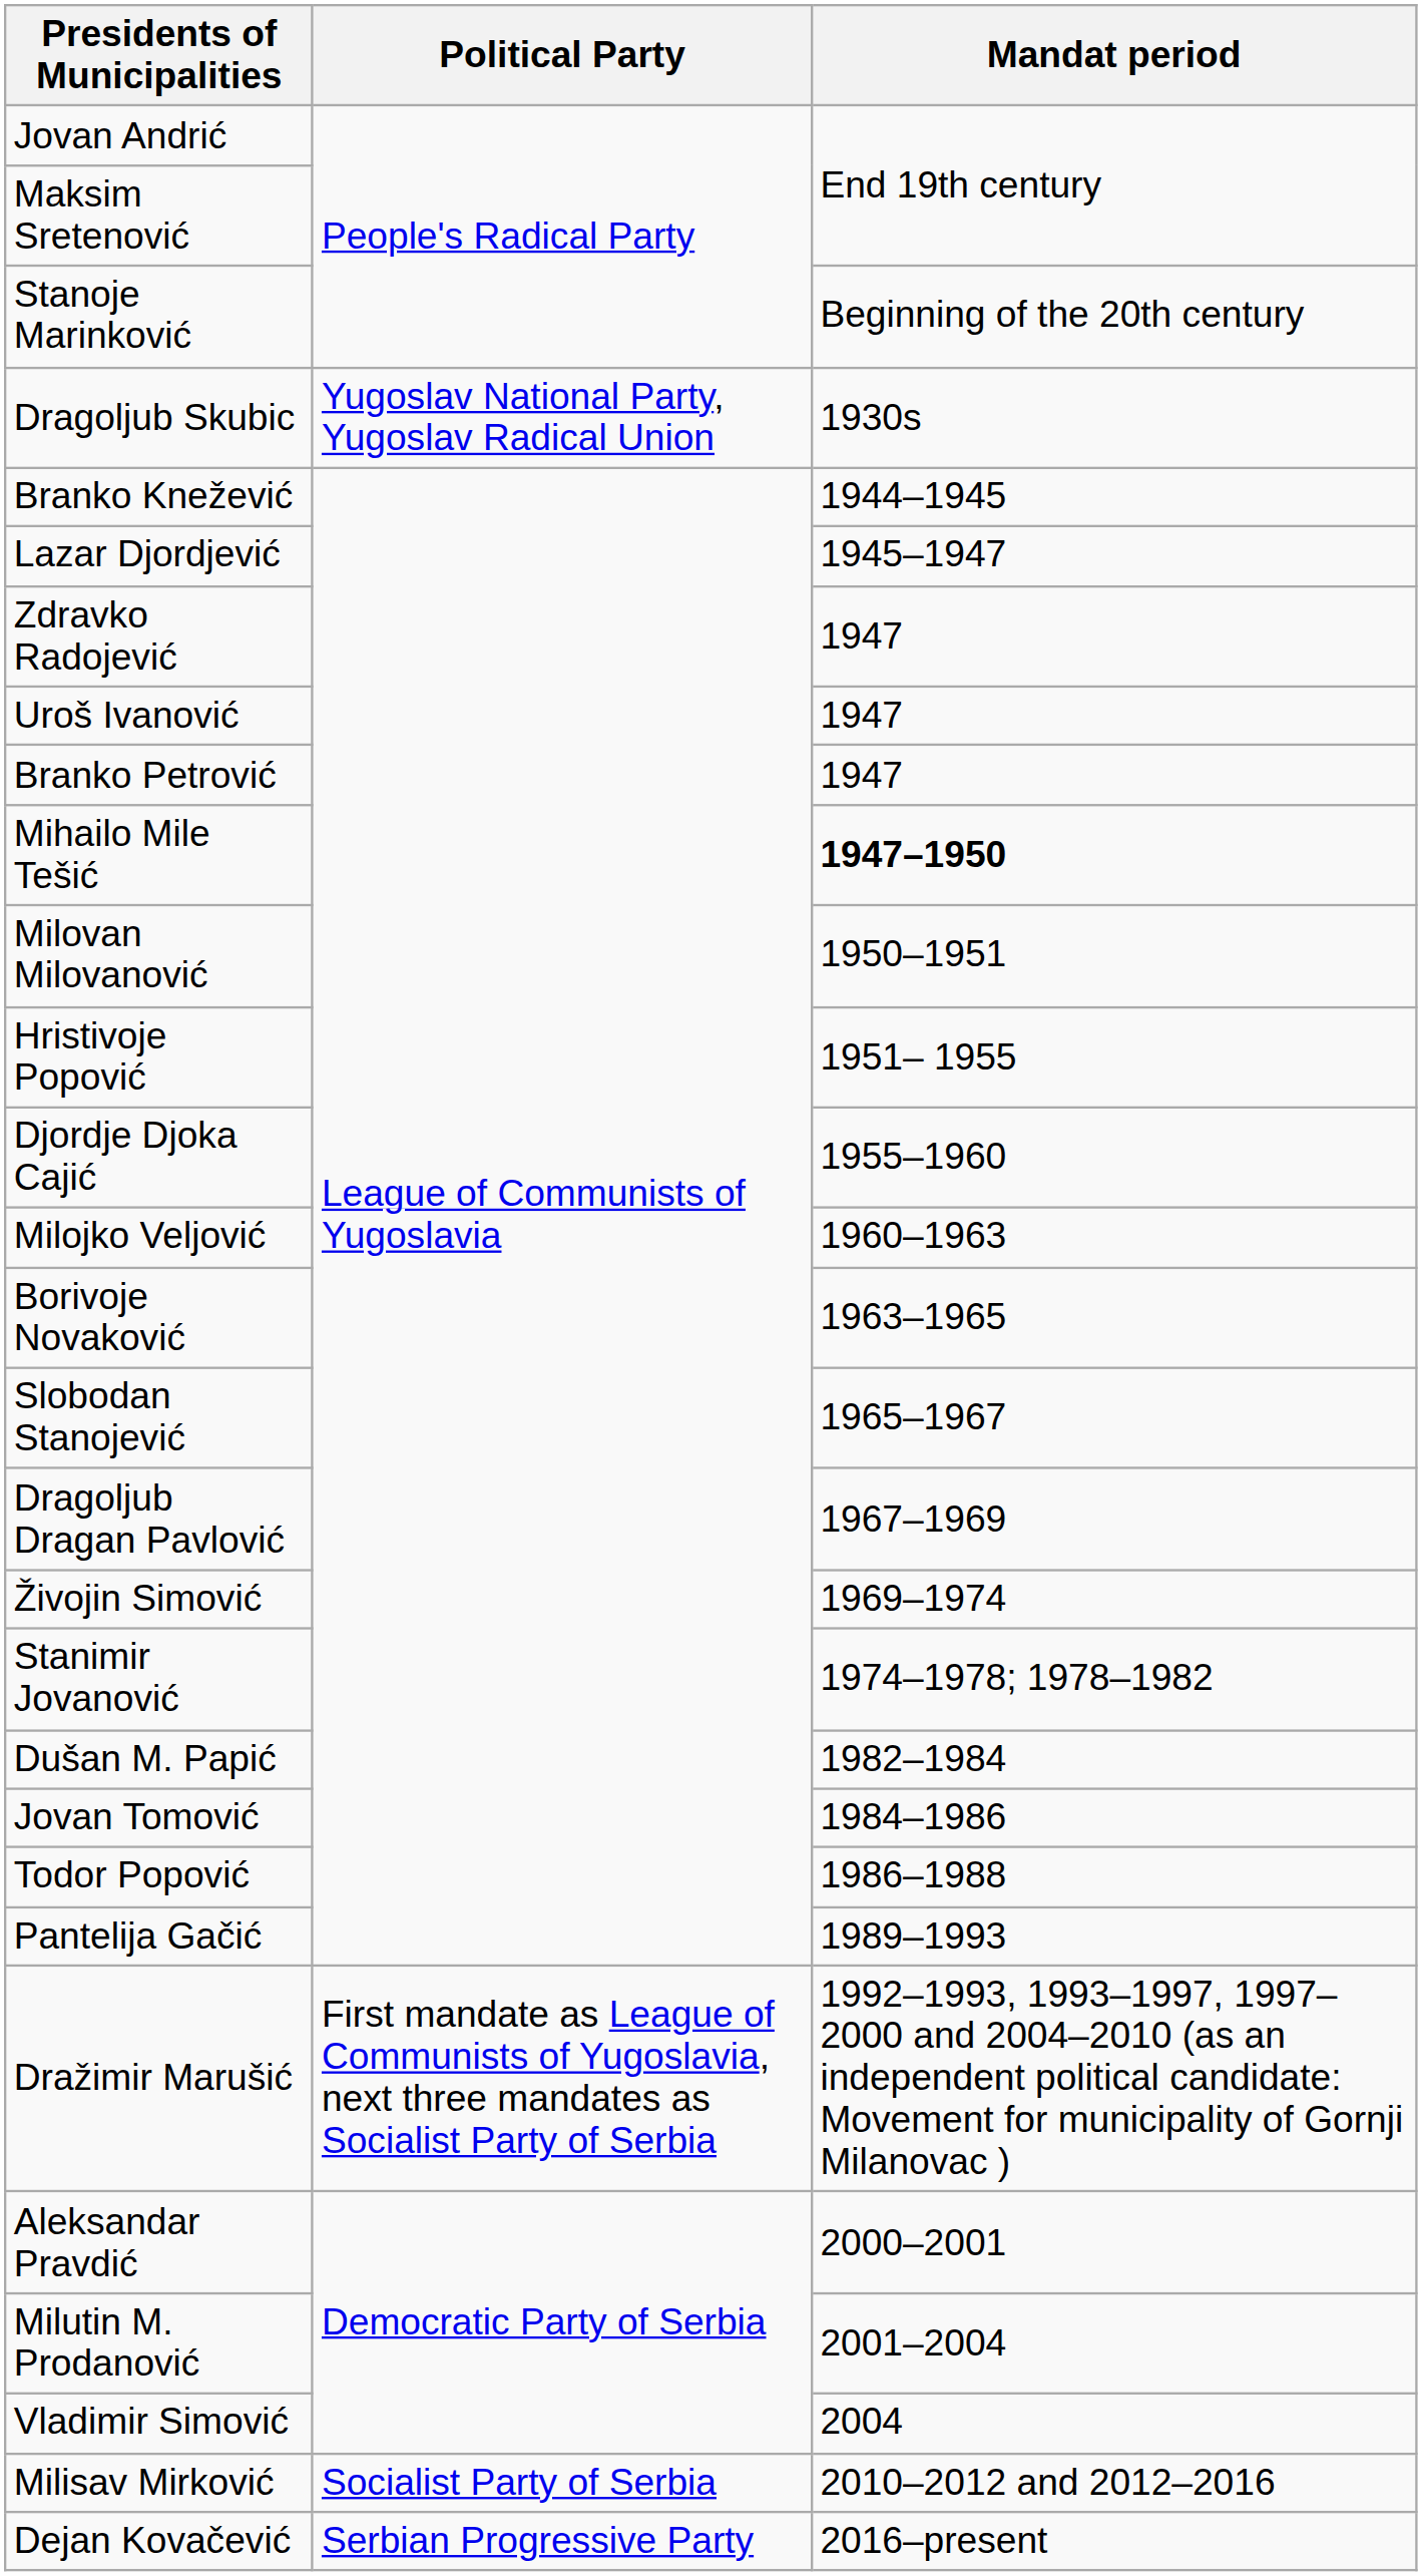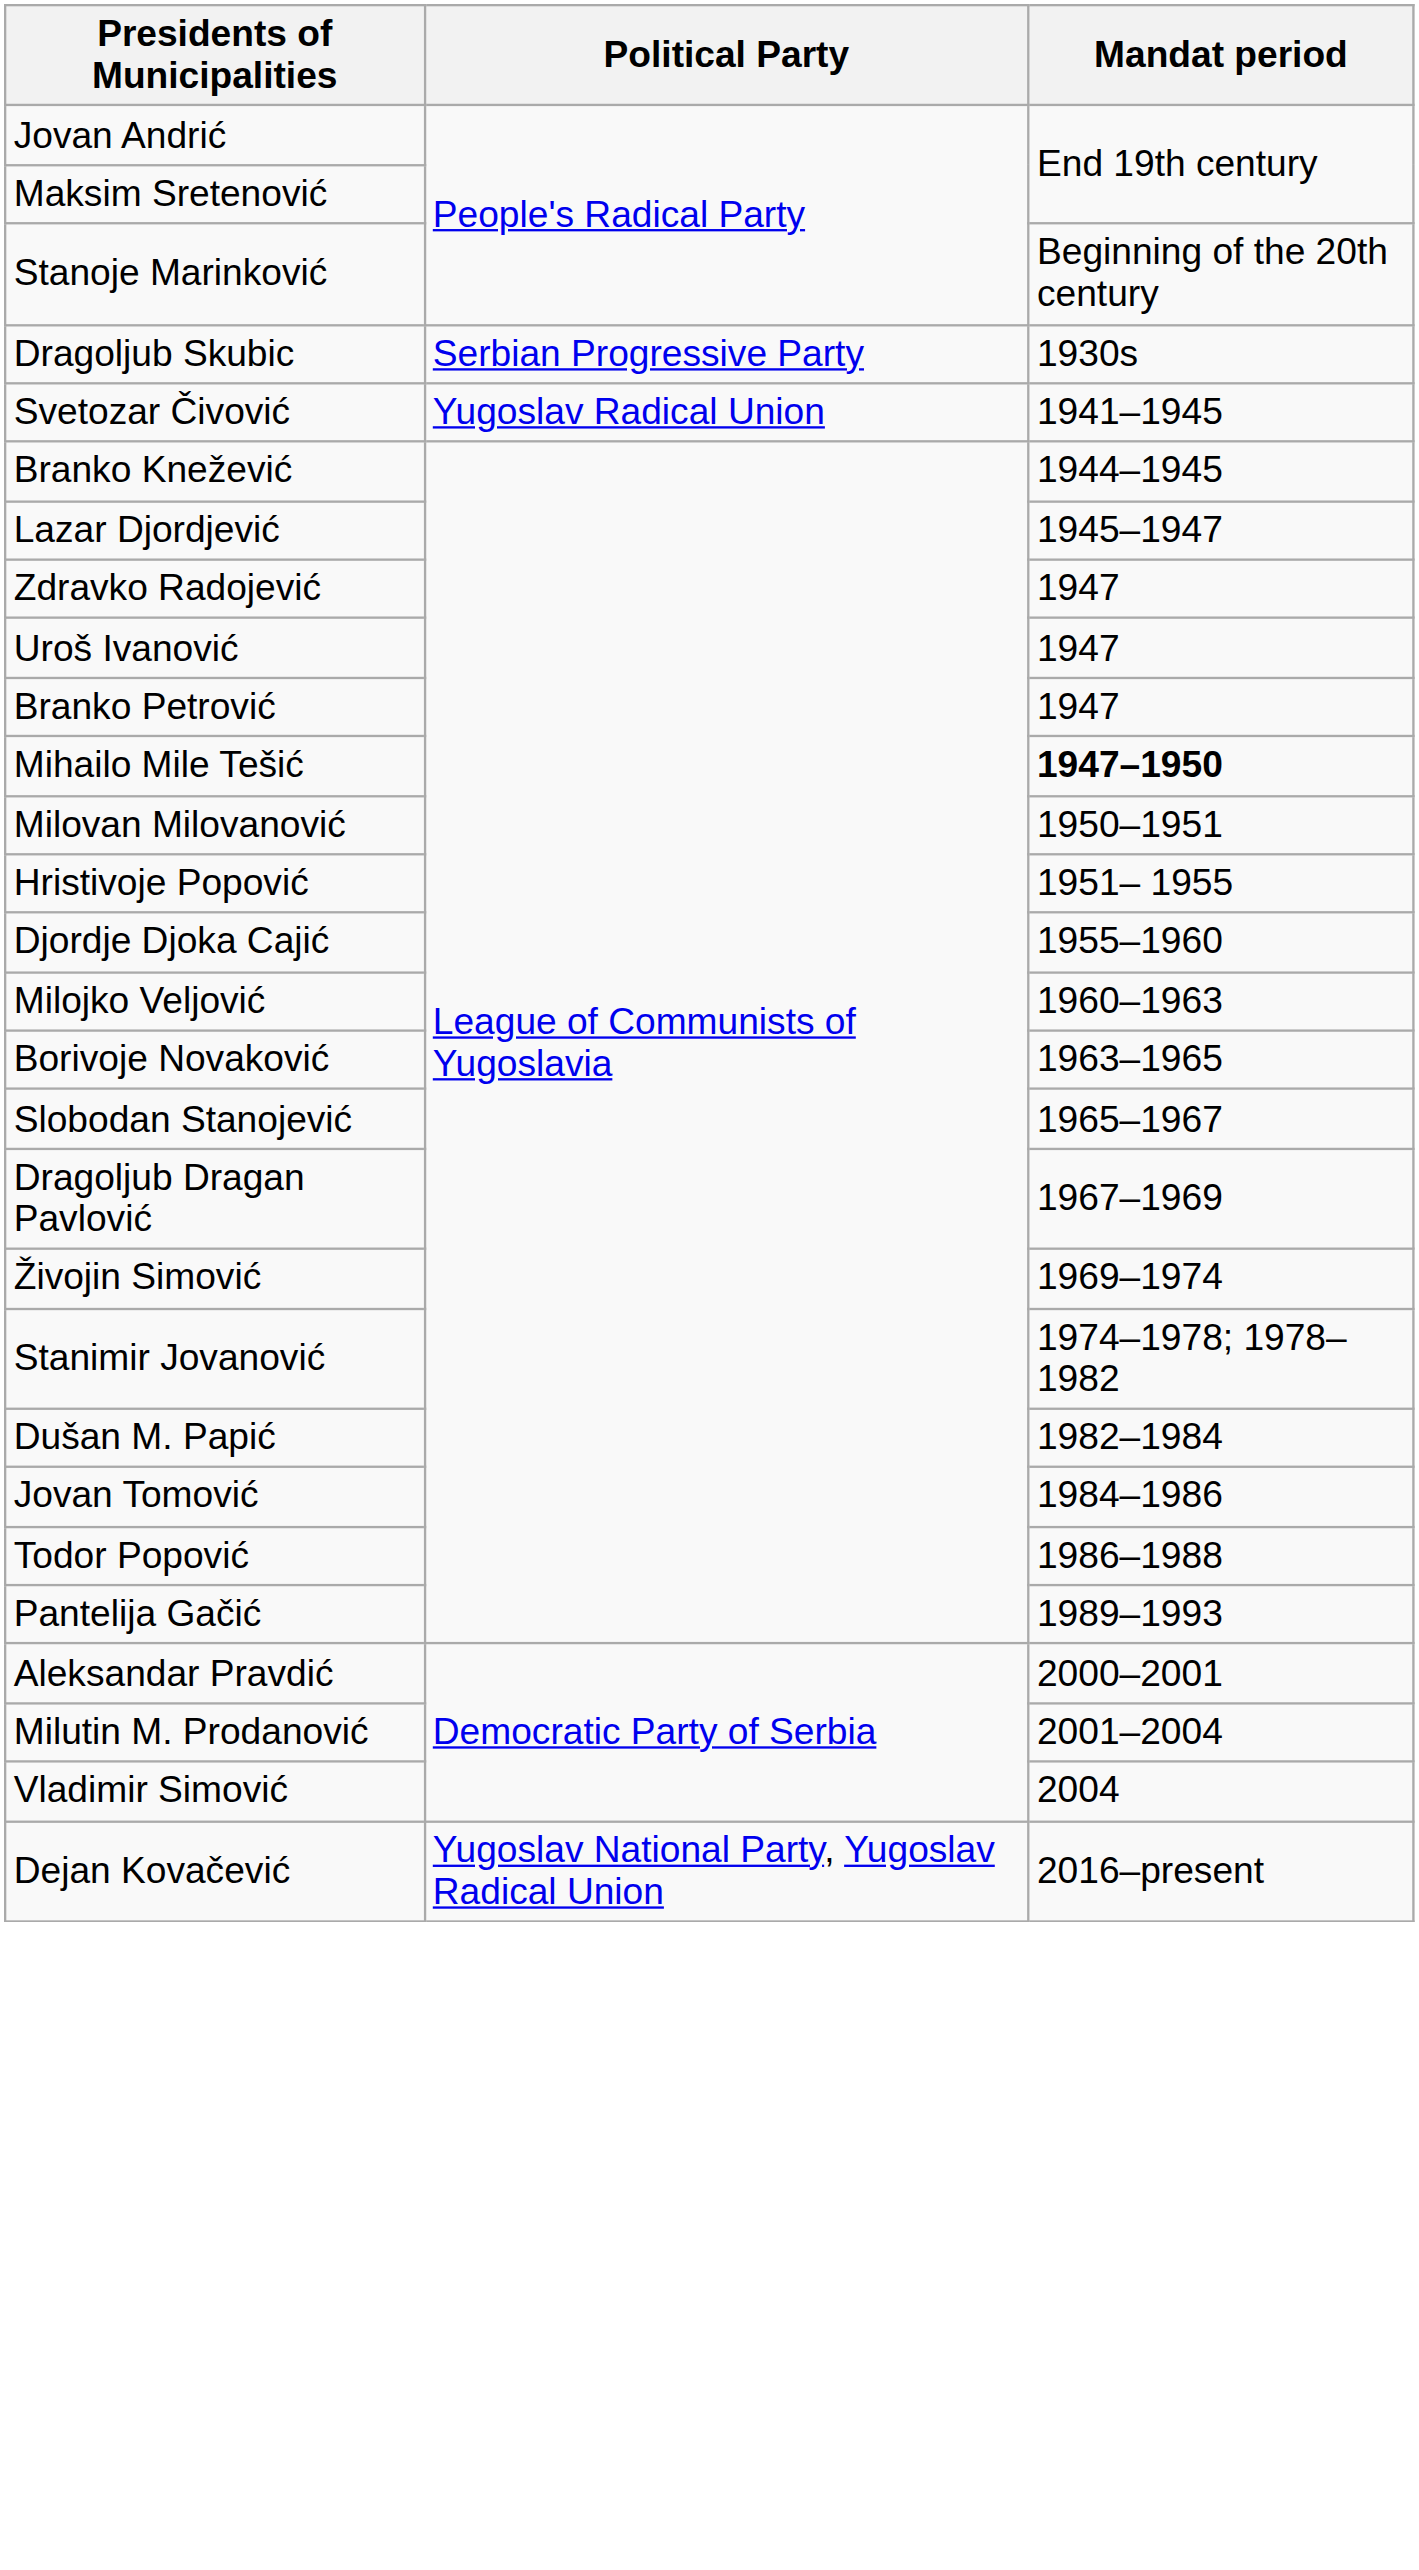Dragoljub Skubic | Political Party: Yugoslav National Party, Yugoslav Radical Union -> Serbian Progressive Party
+ row: Svetozar Čivović | Yugoslav Radical Union | 1941–1945
- row: Dražimir Marušić | First mandate as League of Communists of Yugoslavia, next three mandates as Socialist Party of Serbia | 1992–1993, 1993–1997, 1997–2000 and 2004–2010 (as an independent political candidate: Movement for municipality of Gornji Milanovac )
- row: Milisav Mirković | Socialist Party of Serbia | 2010–2012 and 2012–2016
Dejan Kovačević | Political Party: Serbian Progressive Party -> Yugoslav National Party, Yugoslav Radical Union
